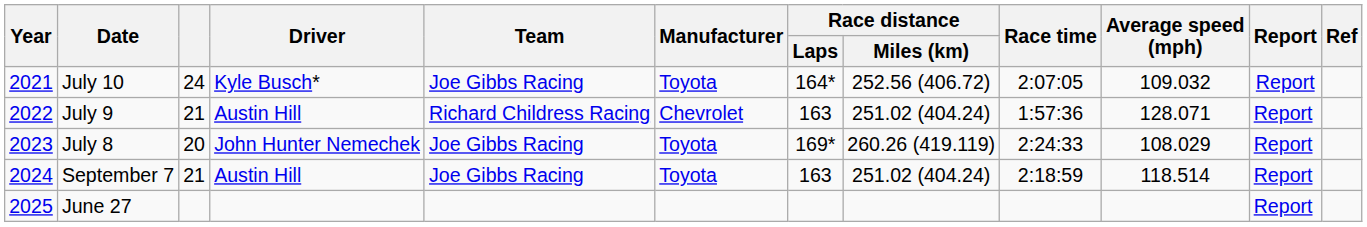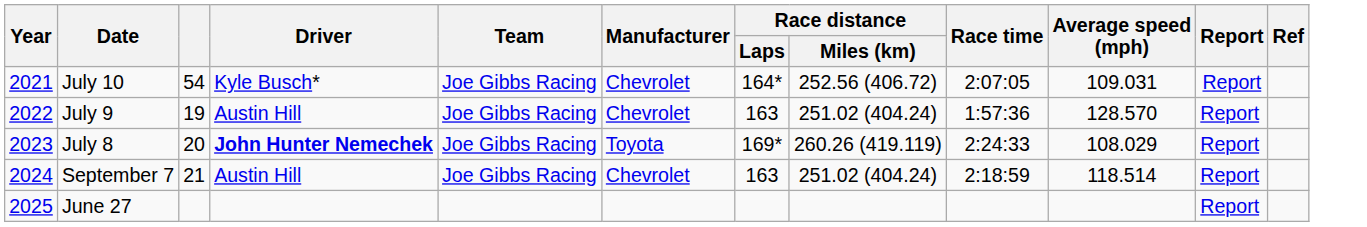July 10 | column 3: 24 -> 54
July 10 | Manufacturer: Toyota -> Chevrolet
July 10 | Average speed (mph): 109.032 -> 109.031
July 9 | column 3: 21 -> 19
July 9 | Team: Richard Childress Racing -> Joe Gibbs Racing
July 9 | Average speed (mph): 128.071 -> 128.570
July 8 | Driver: normal -> bold
September 7 | Manufacturer: Toyota -> Chevrolet
